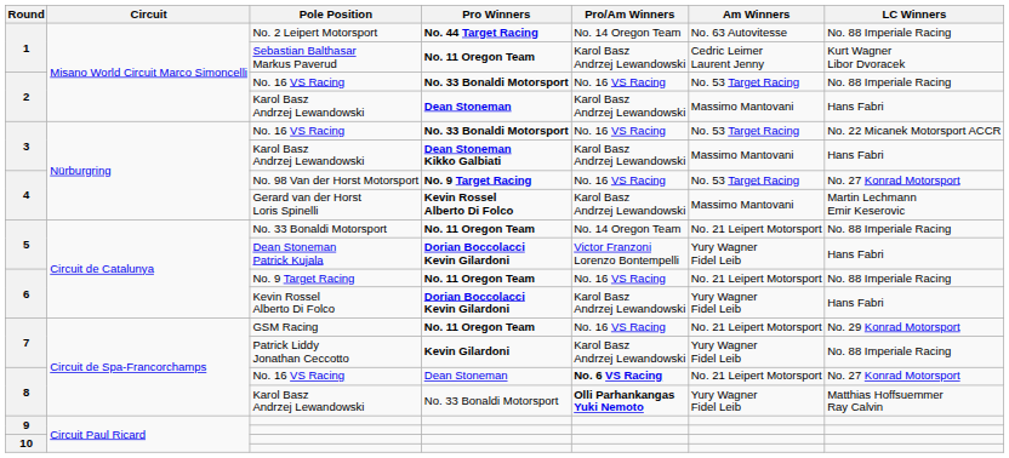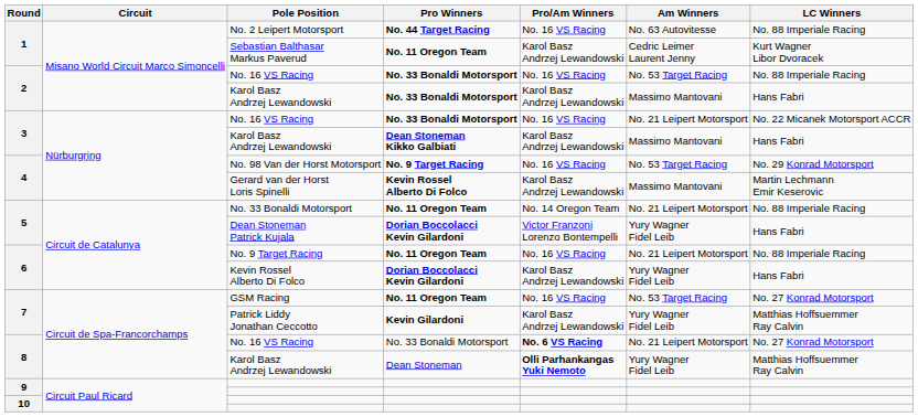No. 2 Leipert Motorsport | Pro/Am Winners: No. 14 Oregon Team -> No. 16 VS Racing
2 / Karol Basz Andrzej Lewandowski | Pro Winners: Dean Stoneman -> No. 33 Bonaldi Motorsport
3 / No. 16 VS Racing | Am Winners: No. 53 Target Racing -> No. 21 Leipert Motorsport
No. 98 Van der Horst Motorsport | LC Winners: No. 27 Konrad Motorsport -> No. 29 Konrad Motorsport
GSM Racing | Am Winners: No. 21 Leipert Motorsport -> No. 53 Target Racing
GSM Racing | LC Winners: No. 29 Konrad Motorsport -> No. 27 Konrad Motorsport
Patrick Liddy Jonathan Ceccotto | LC Winners: No. 88 Imperiale Racing -> Matthias Hoffsuemmer Ray Calvin
8 / No. 16 VS Racing | Pro Winners: Dean Stoneman -> No. 33 Bonaldi Motorsport
8 / Karol Basz Andrzej Lewandowski | Pro Winners: No. 33 Bonaldi Motorsport -> Dean Stoneman
